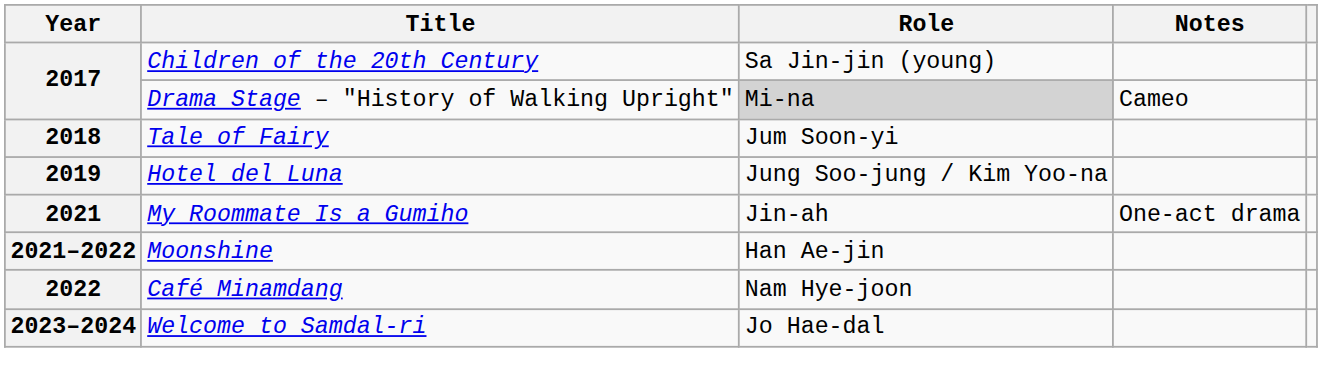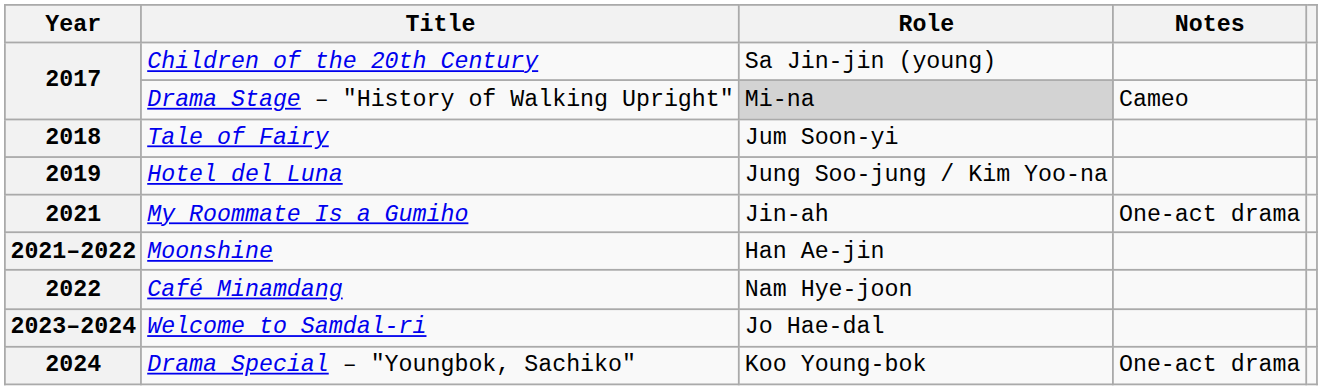+ row: 2024 | Drama Special – "Youngbok, Sachiko" | Koo Young-bok | One-act drama
